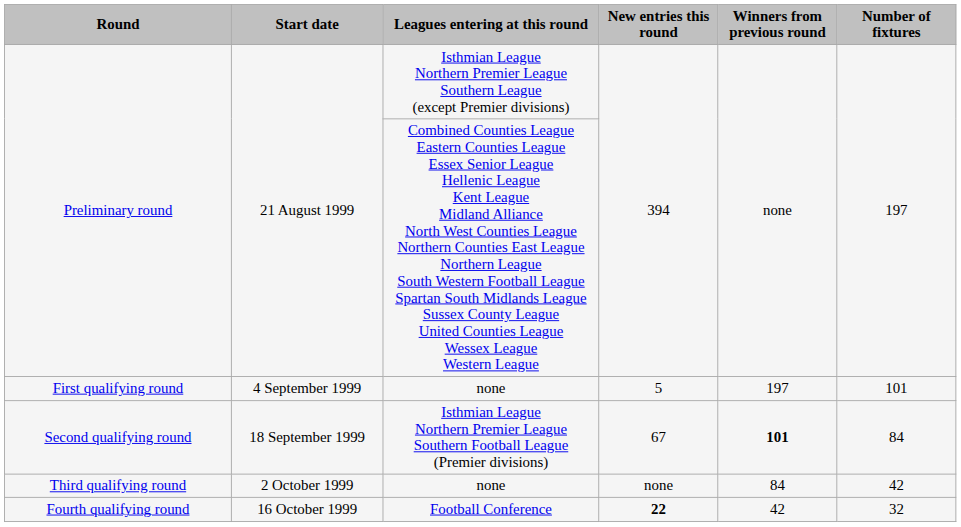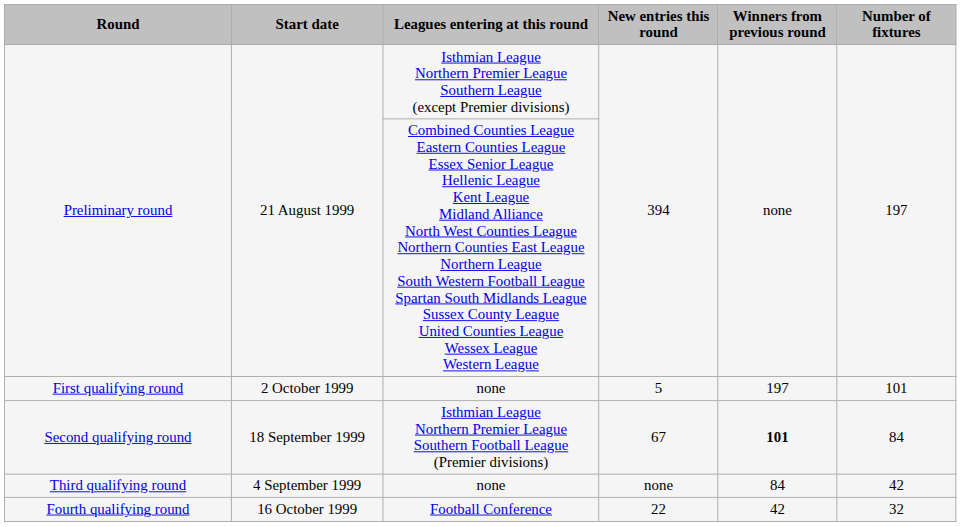First qualifying round | Start date: 4 September 1999 -> 2 October 1999
Third qualifying round | Start date: 2 October 1999 -> 4 September 1999
Fourth qualifying round | New entries this round: bold -> normal
